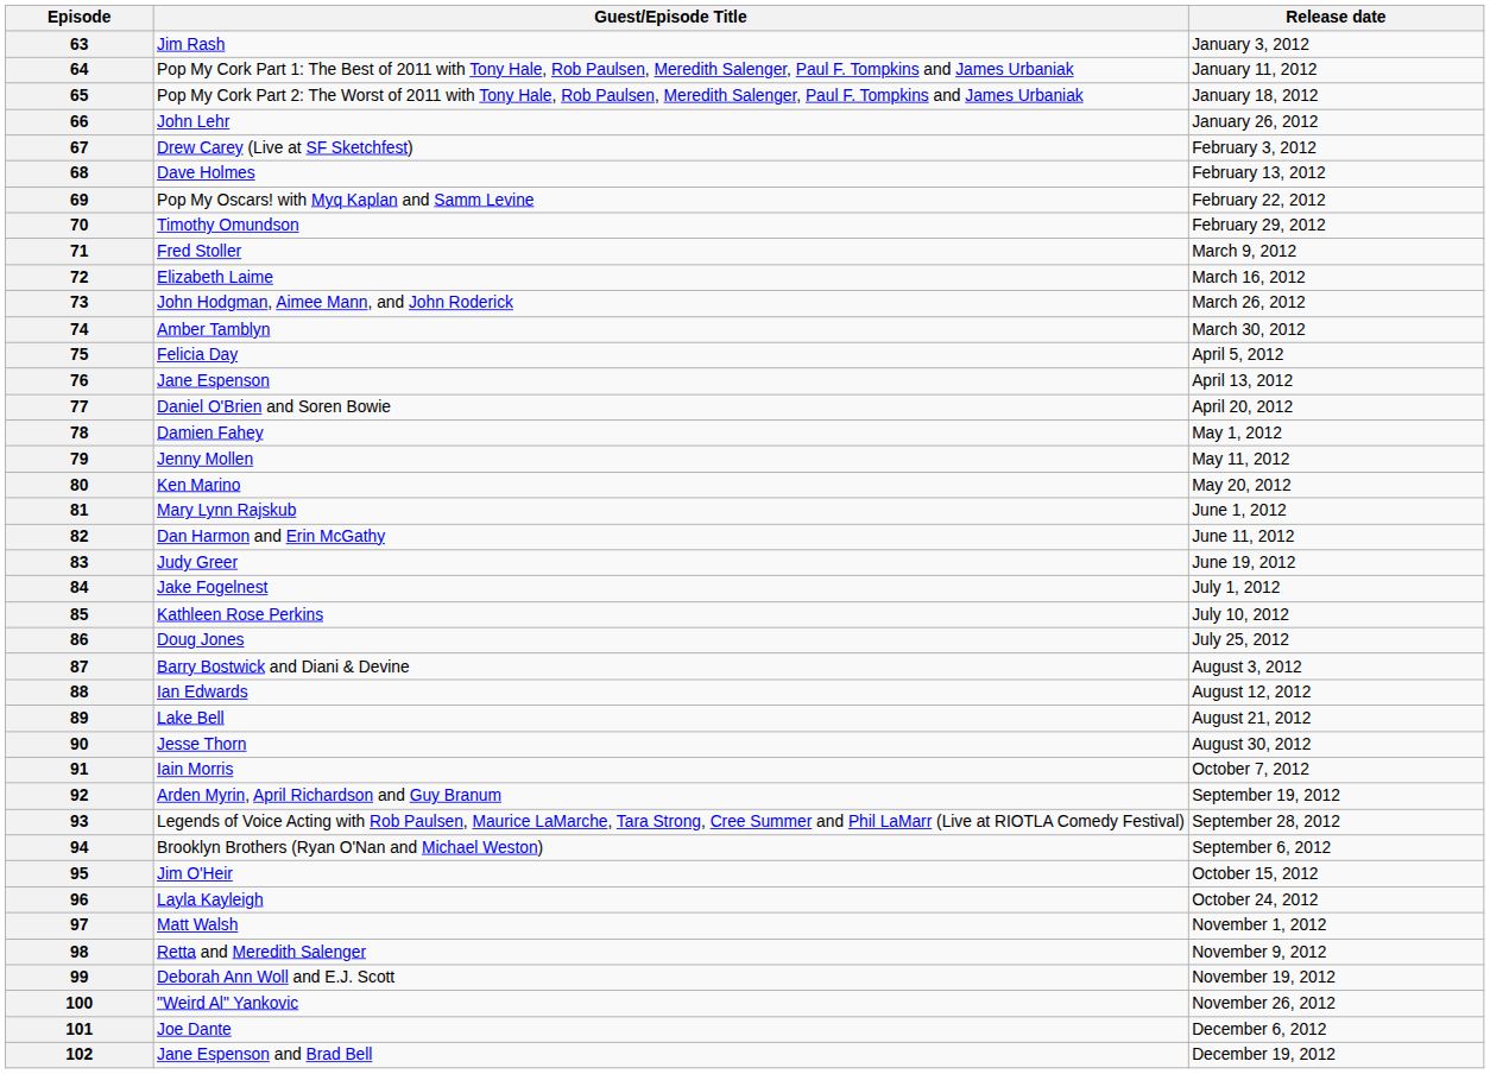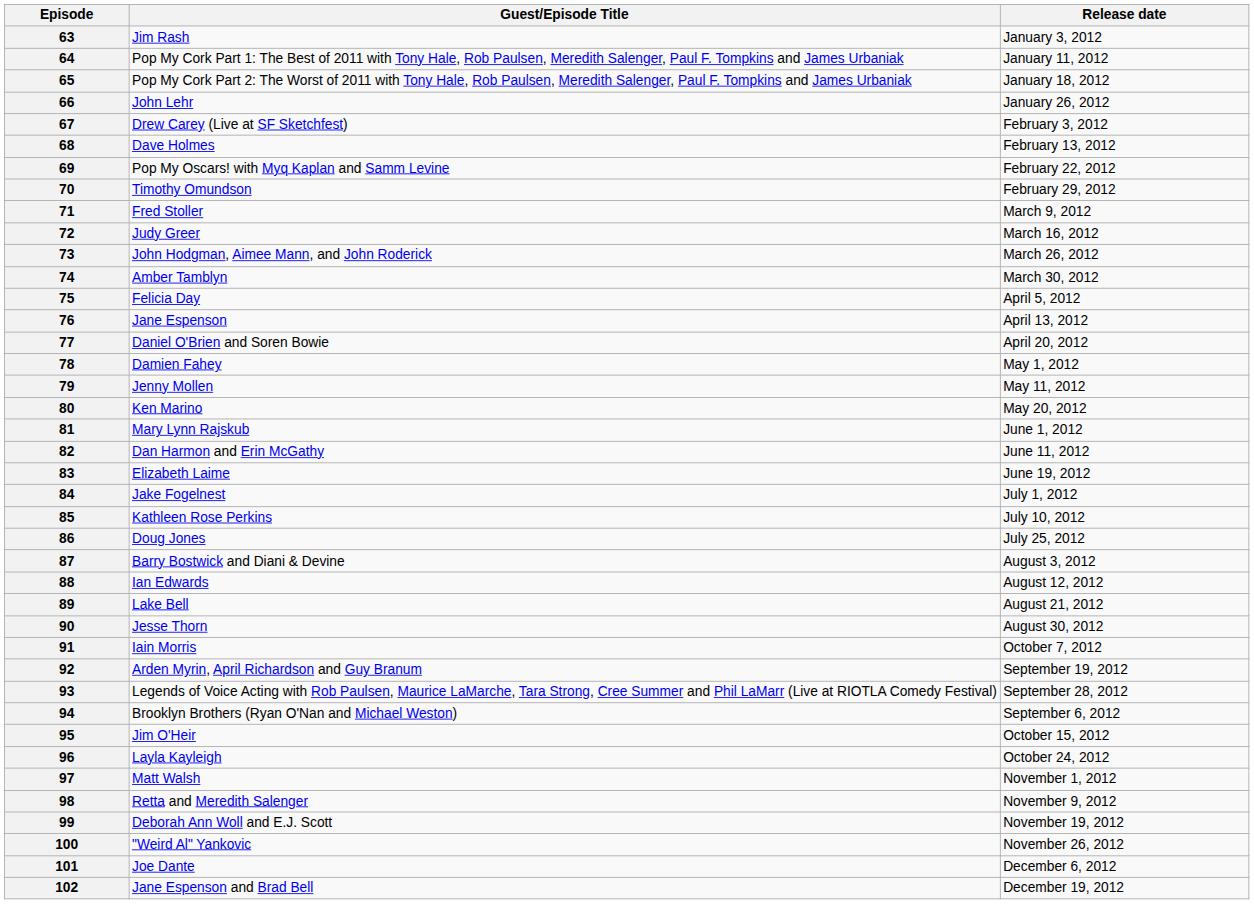72 | Guest/Episode Title: Elizabeth Laime -> Judy Greer
83 | Guest/Episode Title: Judy Greer -> Elizabeth Laime
